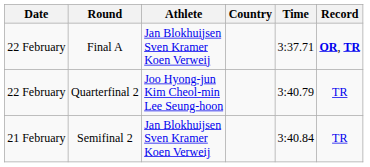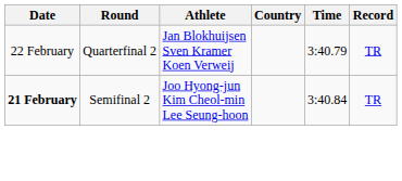- row: 22 February | Final A | Jan Blokhuijsen Sven Kramer Koen Verweij | 3:37.71 | OR, TR
Quarterfinal 2 | Athlete: Joo Hyong-jun Kim Cheol-min Lee Seung-hoon -> Jan Blokhuijsen Sven Kramer Koen Verweij
Semifinal 2 | Date: normal -> bold
Semifinal 2 | Athlete: Jan Blokhuijsen Sven Kramer Koen Verweij -> Joo Hyong-jun Kim Cheol-min Lee Seung-hoon
